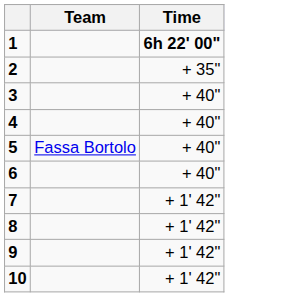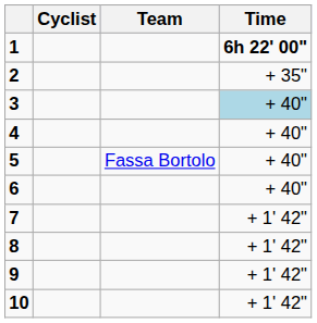+ column: Cyclist
3 | Time: no background -> lightblue background
